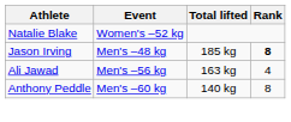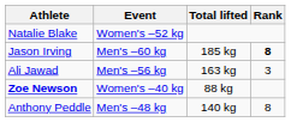Jason Irving | Event: Men's –48 kg -> Men's –60 kg
Ali Jawad | Rank: 4 -> 3
+ row: Zoe Newson | Women's –40 kg | 88 kg
Anthony Peddle | Event: Men's –60 kg -> Men's –48 kg
